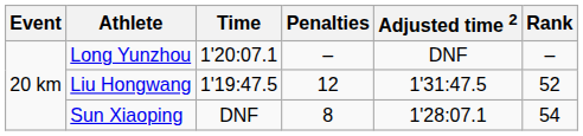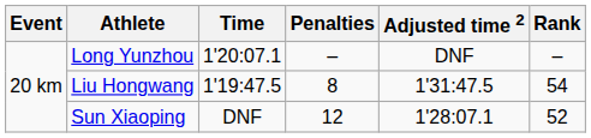Liu Hongwang | Penalties: 12 -> 8
Liu Hongwang | Rank: 52 -> 54
Sun Xiaoping | Penalties: 8 -> 12
Sun Xiaoping | Rank: 54 -> 52
